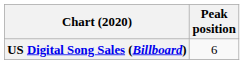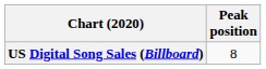US Digital Song Sales (Billboard) | Peak position: 6 -> 8
